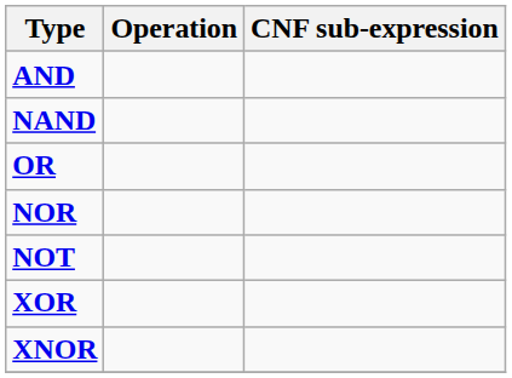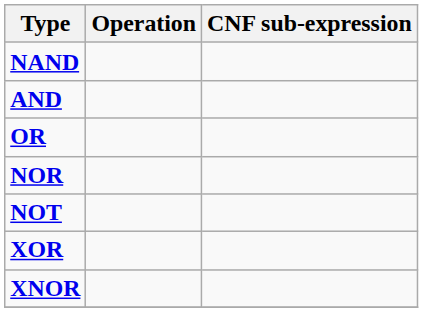rows swapped: AND <-> NAND
